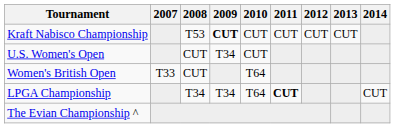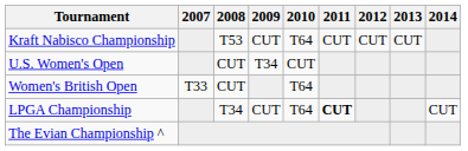Kraft Nabisco Championship | 2009: bold -> normal
Kraft Nabisco Championship | 2010: CUT -> T64
LPGA Championship | 2009: T34 -> CUT
